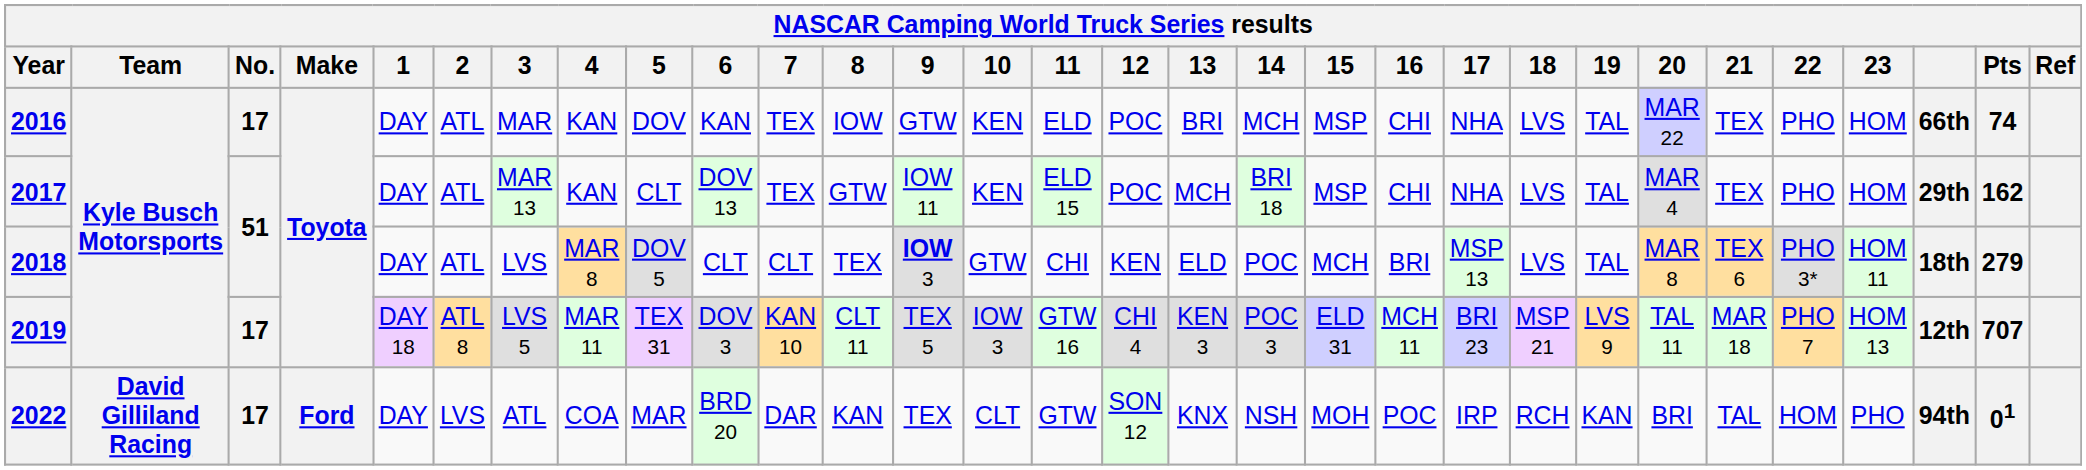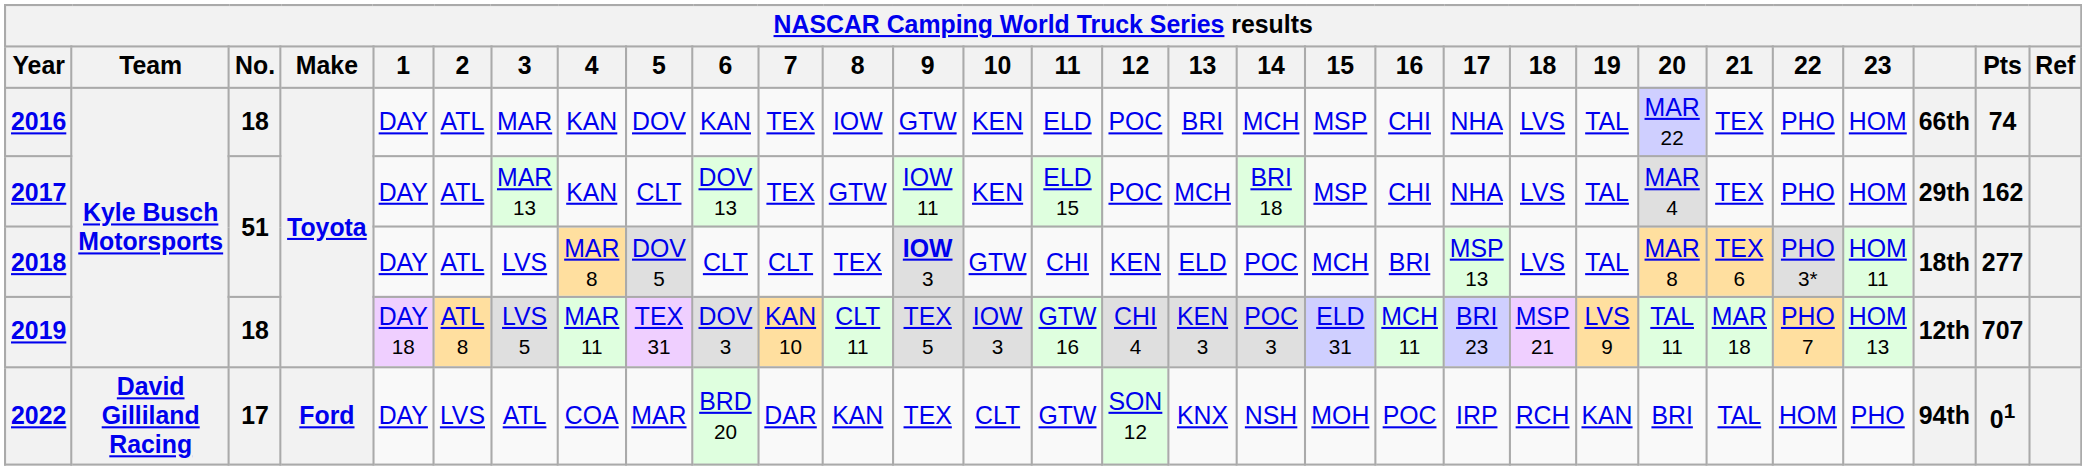2016 | No.: 17 -> 18
2018 | Pts: 279 -> 277
2019 | No.: 17 -> 18
